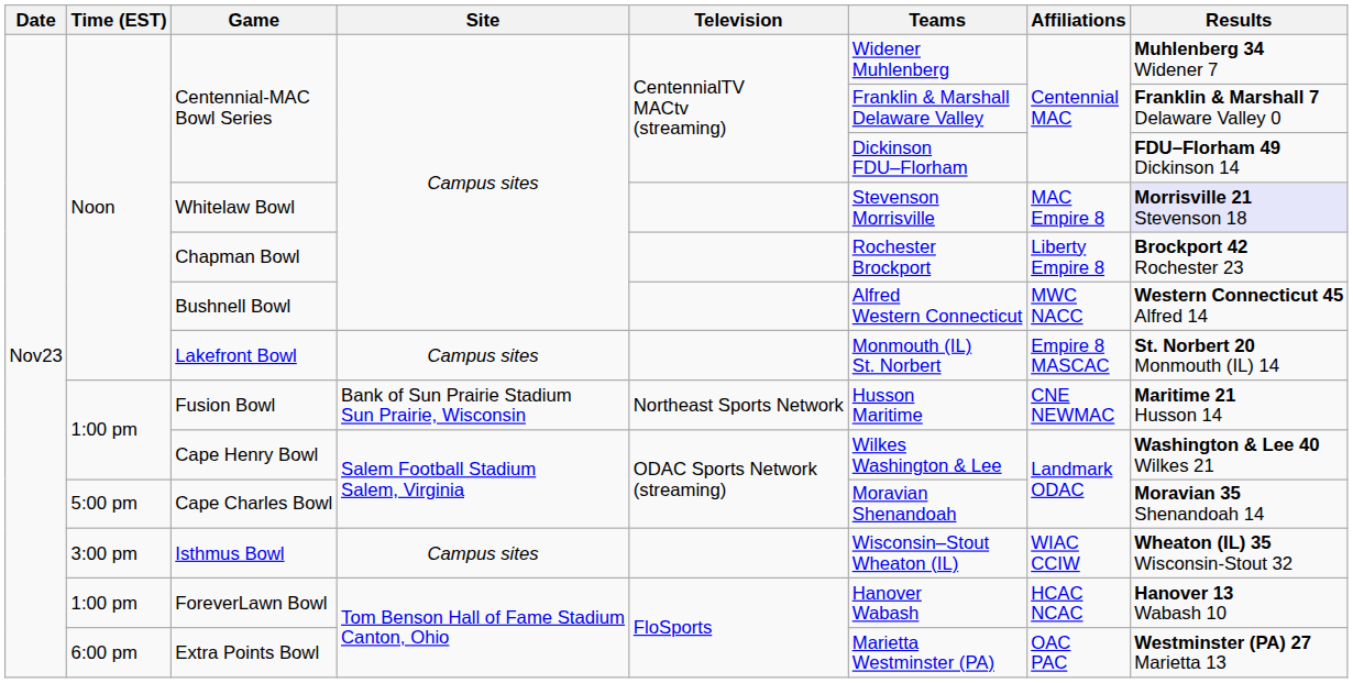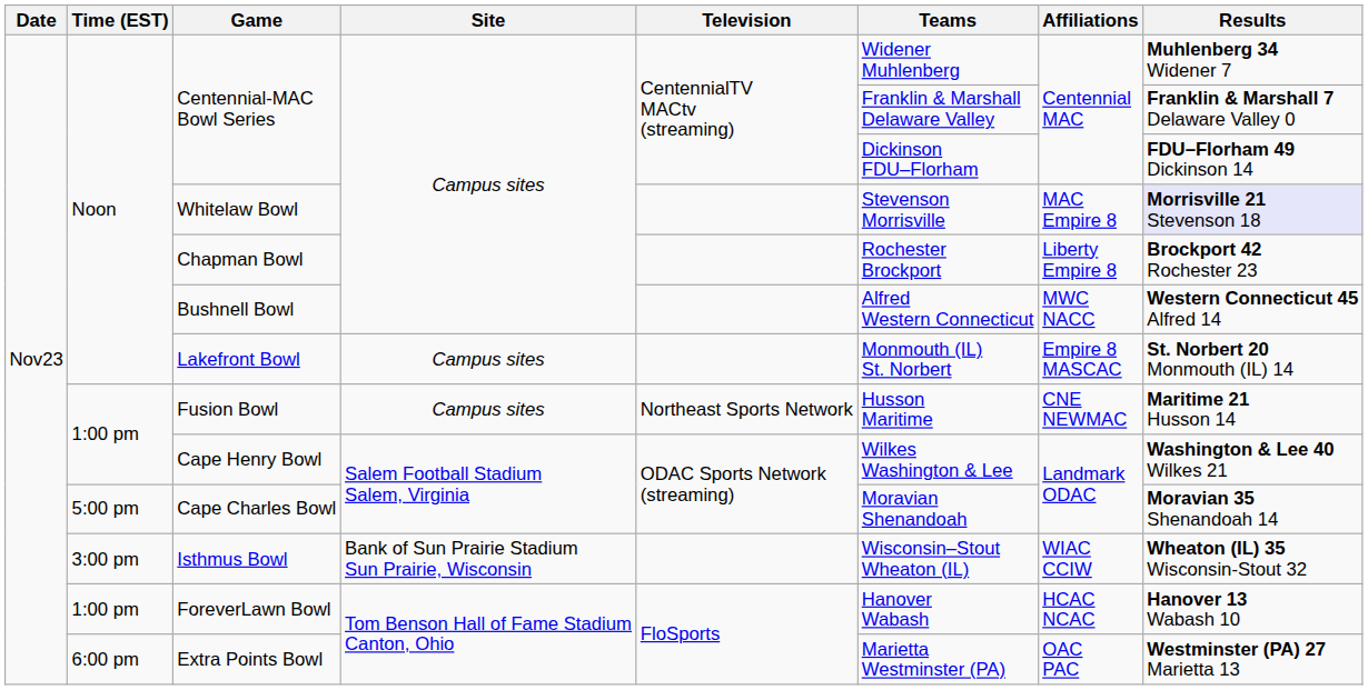Fusion Bowl | Site: Bank of Sun Prairie Stadium Sun Prairie, Wisconsin -> Campus sites
Isthmus Bowl | Site: Campus sites -> Bank of Sun Prairie Stadium Sun Prairie, Wisconsin
